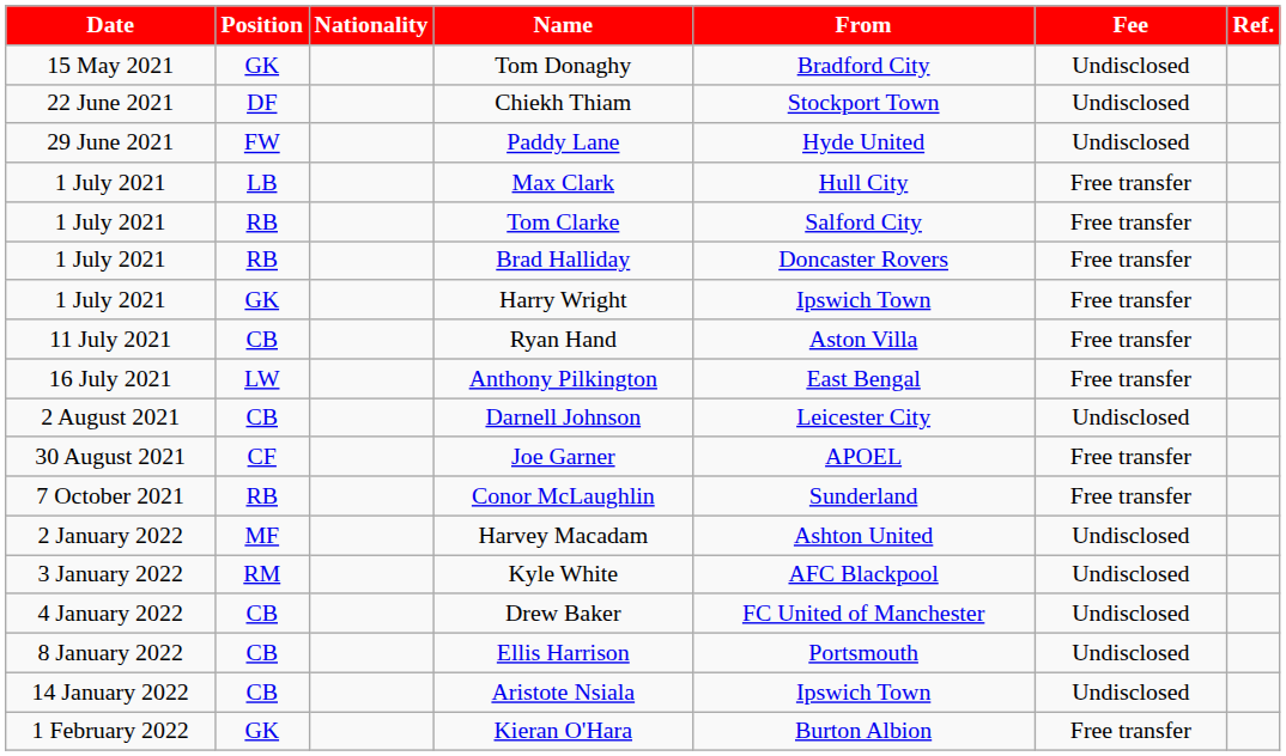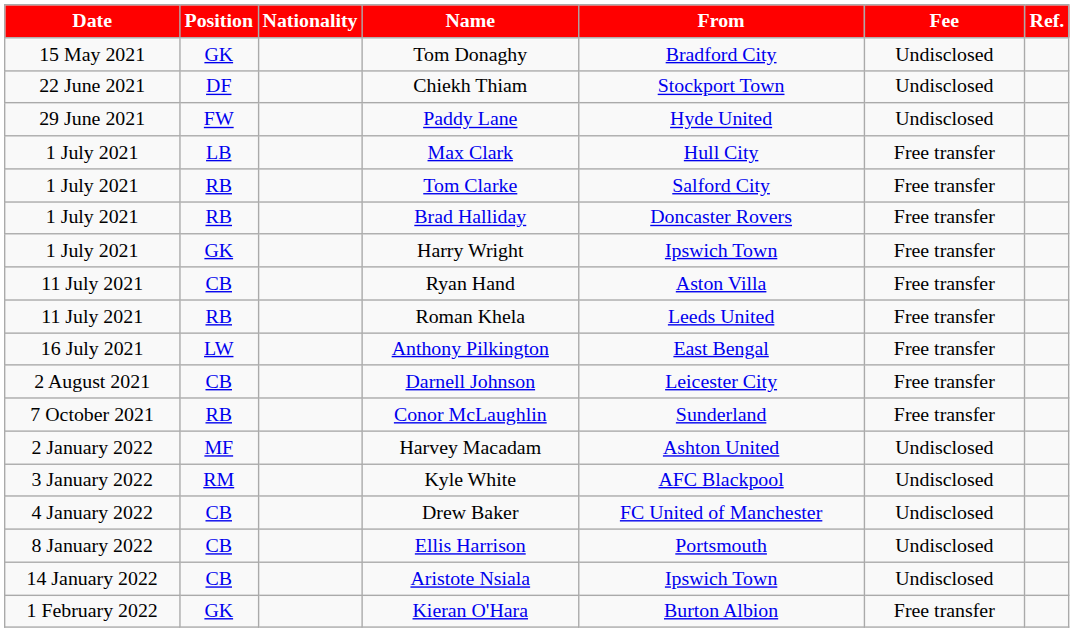+ row: 11 July 2021 | RB | Roman Khela | Leeds United | Free transfer
Darnell Johnson | Fee: Undisclosed -> Free transfer
- row: 30 August 2021 | CF | Joe Garner | APOEL | Free transfer
